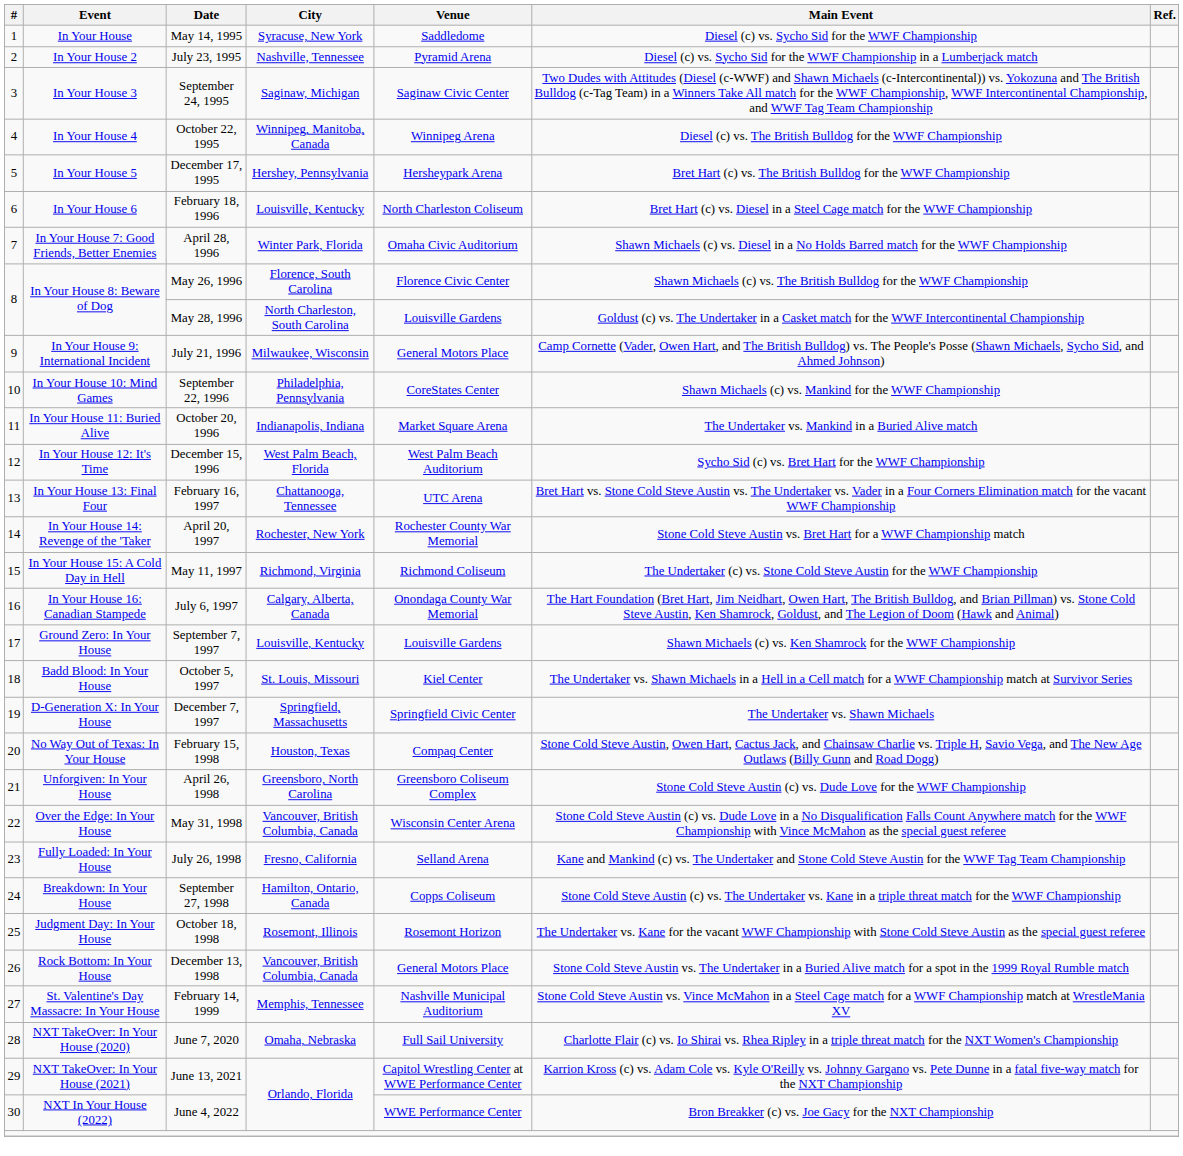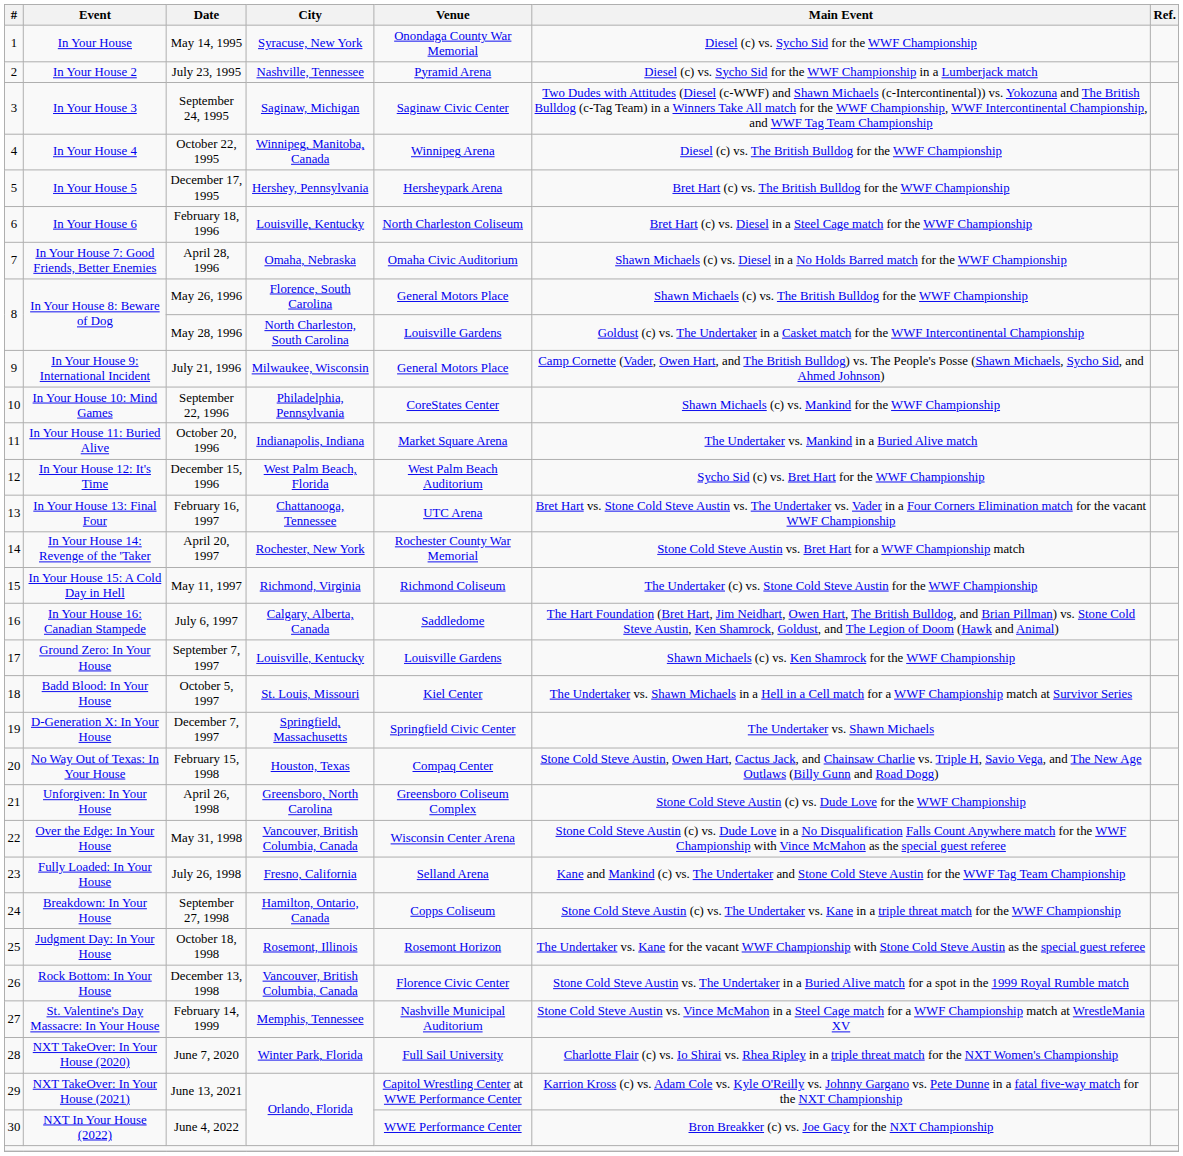May 14, 1995 | Venue: Saddledome -> Onondaga County War Memorial
April 28, 1996 | City: Winter Park, Florida -> Omaha, Nebraska
May 26, 1996 | Venue: Florence Civic Center -> General Motors Place
July 6, 1997 | Venue: Onondaga County War Memorial -> Saddledome
December 13, 1998 | Venue: General Motors Place -> Florence Civic Center
June 7, 2020 | City: Omaha, Nebraska -> Winter Park, Florida
